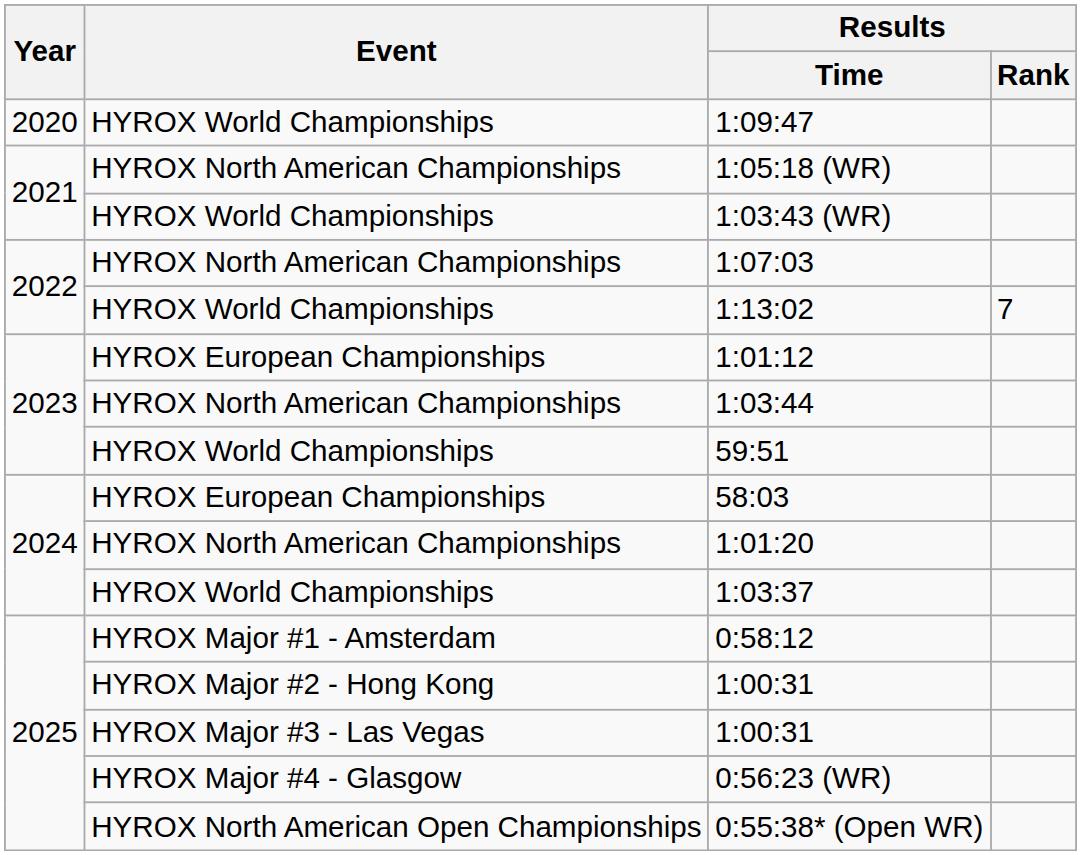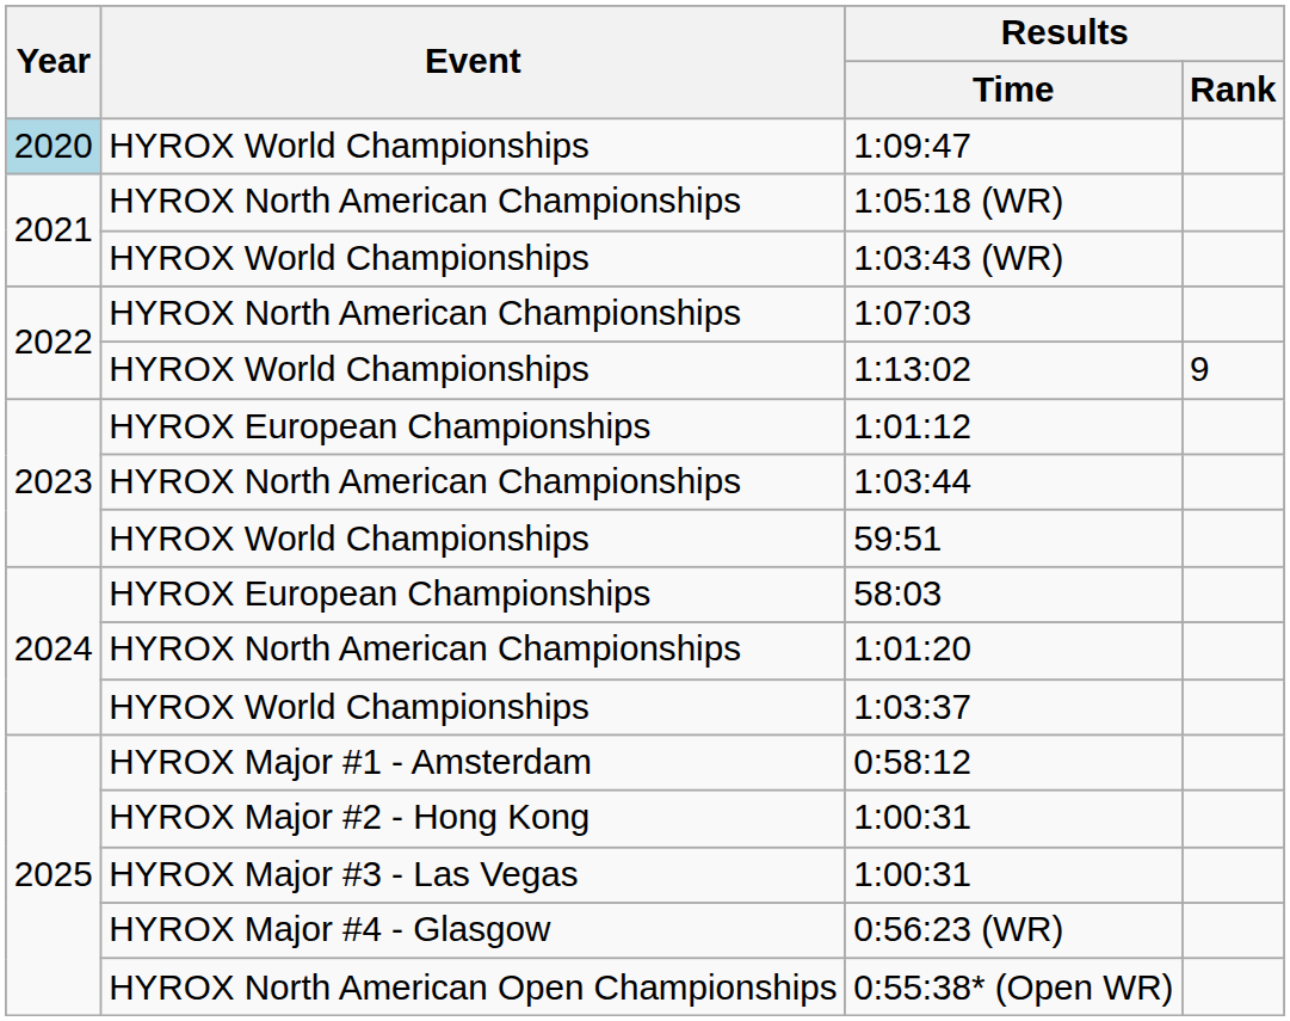1:09:47 | Year: no background -> lightblue background
1:13:02 | Results / Rank: 7 -> 9
